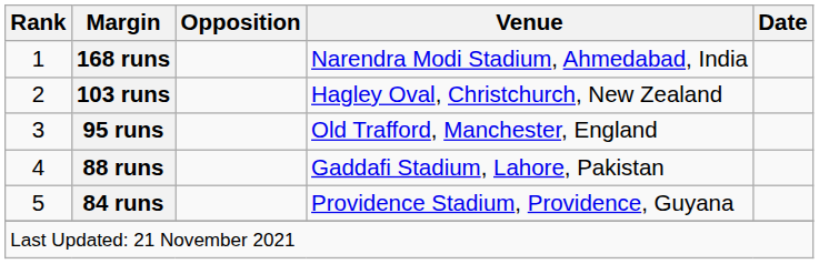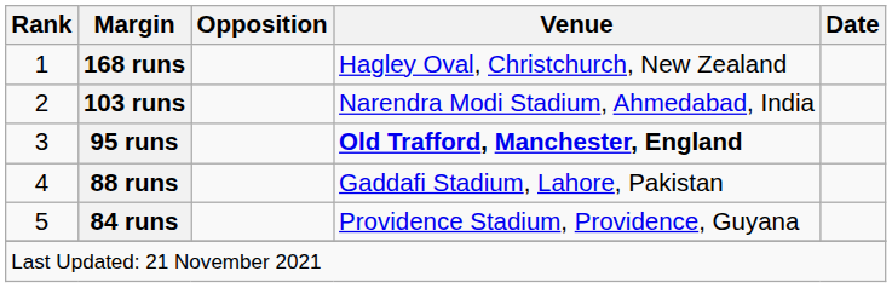168 runs | Venue: Narendra Modi Stadium, Ahmedabad, India -> Hagley Oval, Christchurch, New Zealand
103 runs | Venue: Hagley Oval, Christchurch, New Zealand -> Narendra Modi Stadium, Ahmedabad, India
95 runs | Venue: normal -> bold
